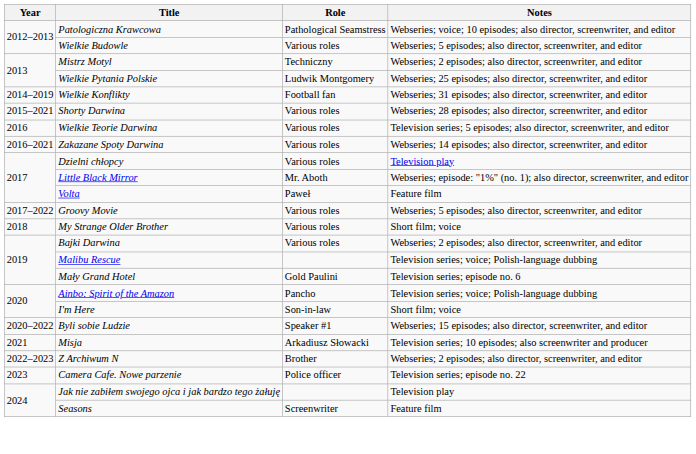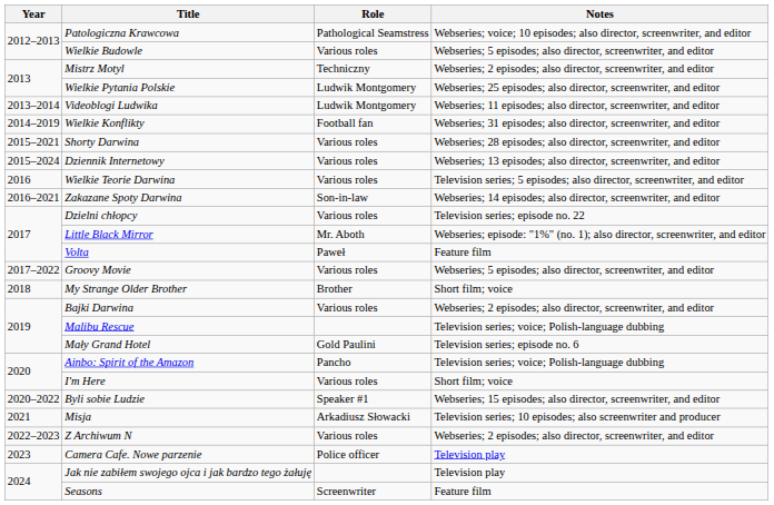+ row: 2013–2014 | Videoblogi Ludwika | Ludwik Montgomery | Webseries; 11 episodes; also director, screenwriter, and editor
+ row: 2015–2024 | Dziennik Internetowy | Various roles | Webseries; 13 episodes; also director, screenwriter, and editor
Zakazane Spoty Darwina | Role: Various roles -> Son-in-law
Dzielni chłopcy | Notes: Television play -> Television series; episode no. 22
My Strange Older Brother | Role: Various roles -> Brother
I'm Here | Role: Son-in-law -> Various roles
Z Archiwum N | Role: Brother -> Various roles
Camera Cafe. Nowe parzenie | Notes: Television series; episode no. 22 -> Television play
